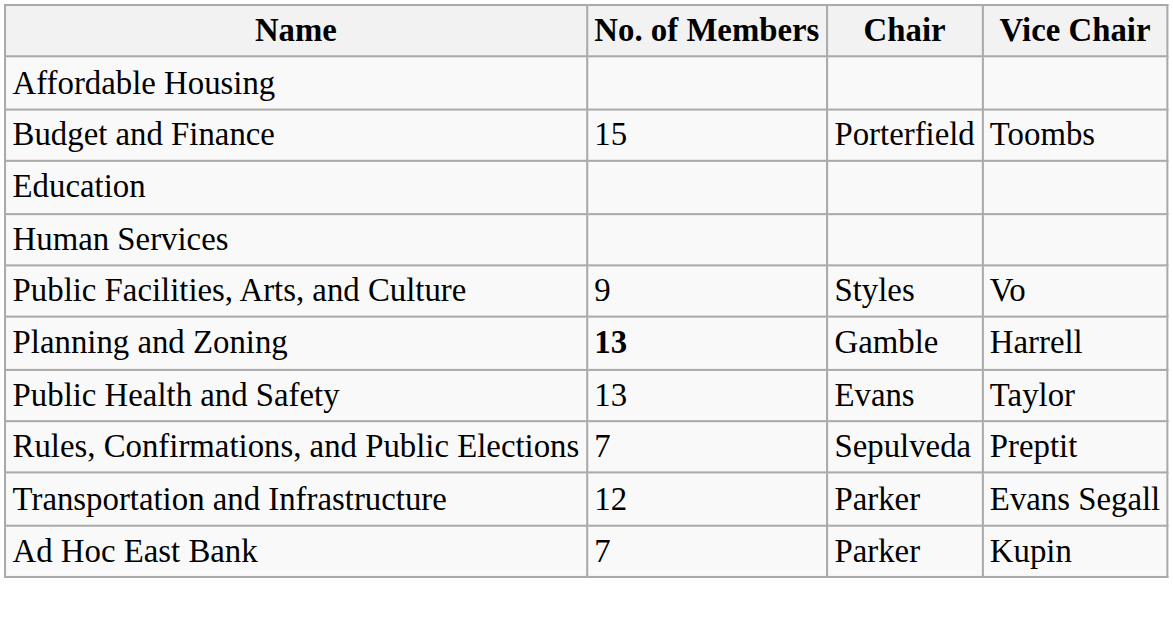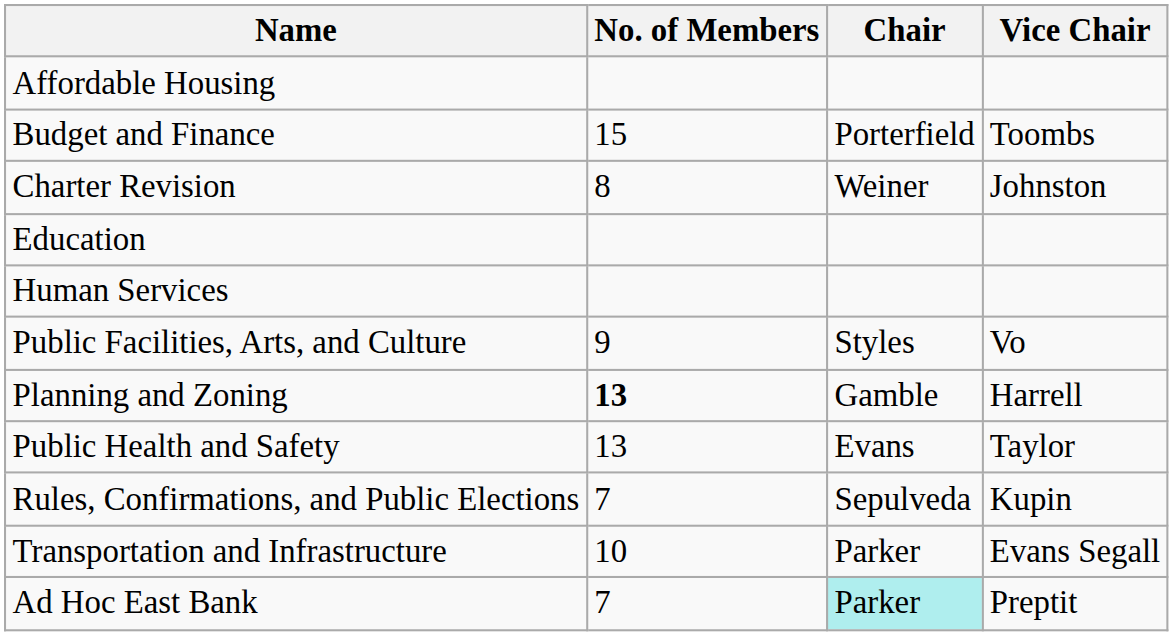+ row: Charter Revision | 8 | Weiner | Johnston
Rules, Confirmations, and Public Elections | Vice Chair: Preptit -> Kupin
Transportation and Infrastructure | No. of Members: 12 -> 10
Ad Hoc East Bank | Chair: no background -> paleturquoise background
Ad Hoc East Bank | Vice Chair: Kupin -> Preptit
